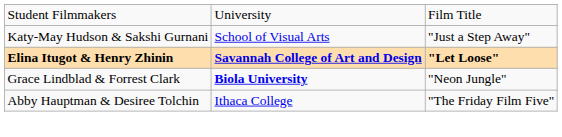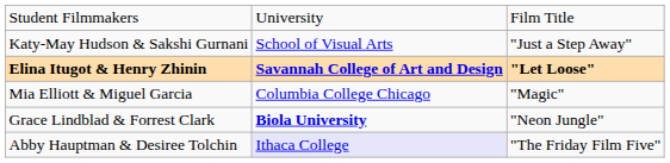+ row: Mia Elliott & Miguel Garcia | Columbia College Chicago | "Magic"
Abby Hauptman & Desiree Tolchin | column 2: no background -> lavender background
